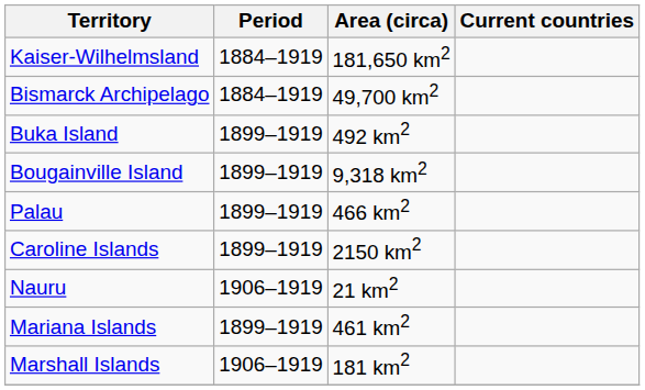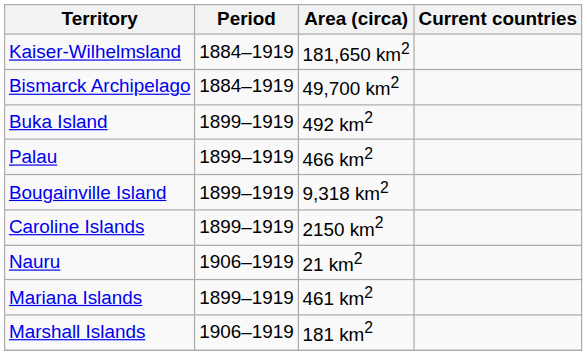rows swapped: Bougainville Island <-> Palau
